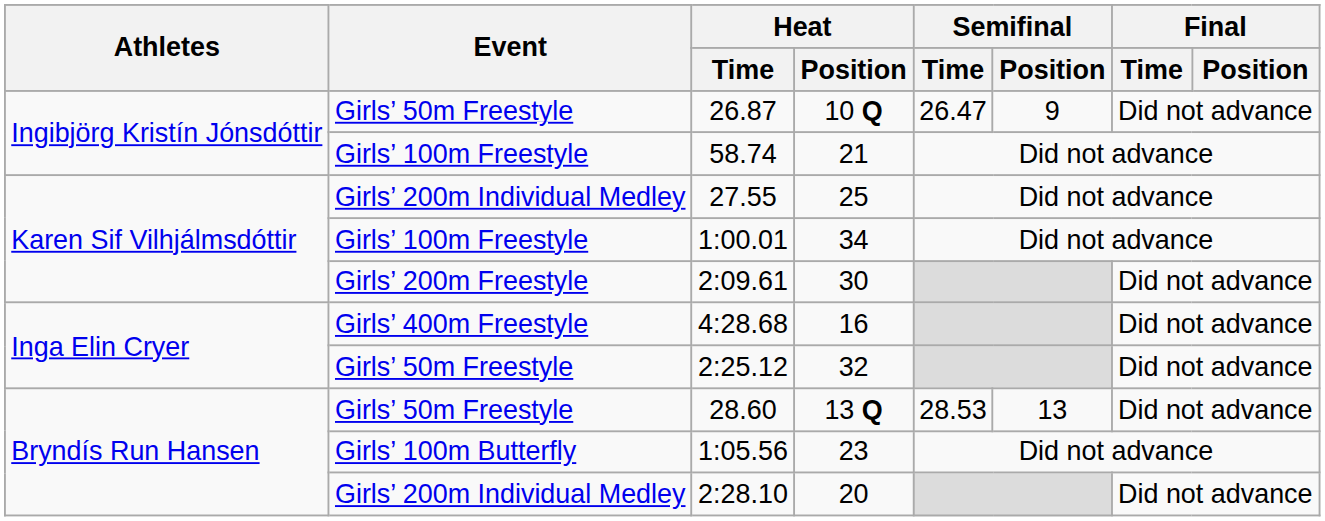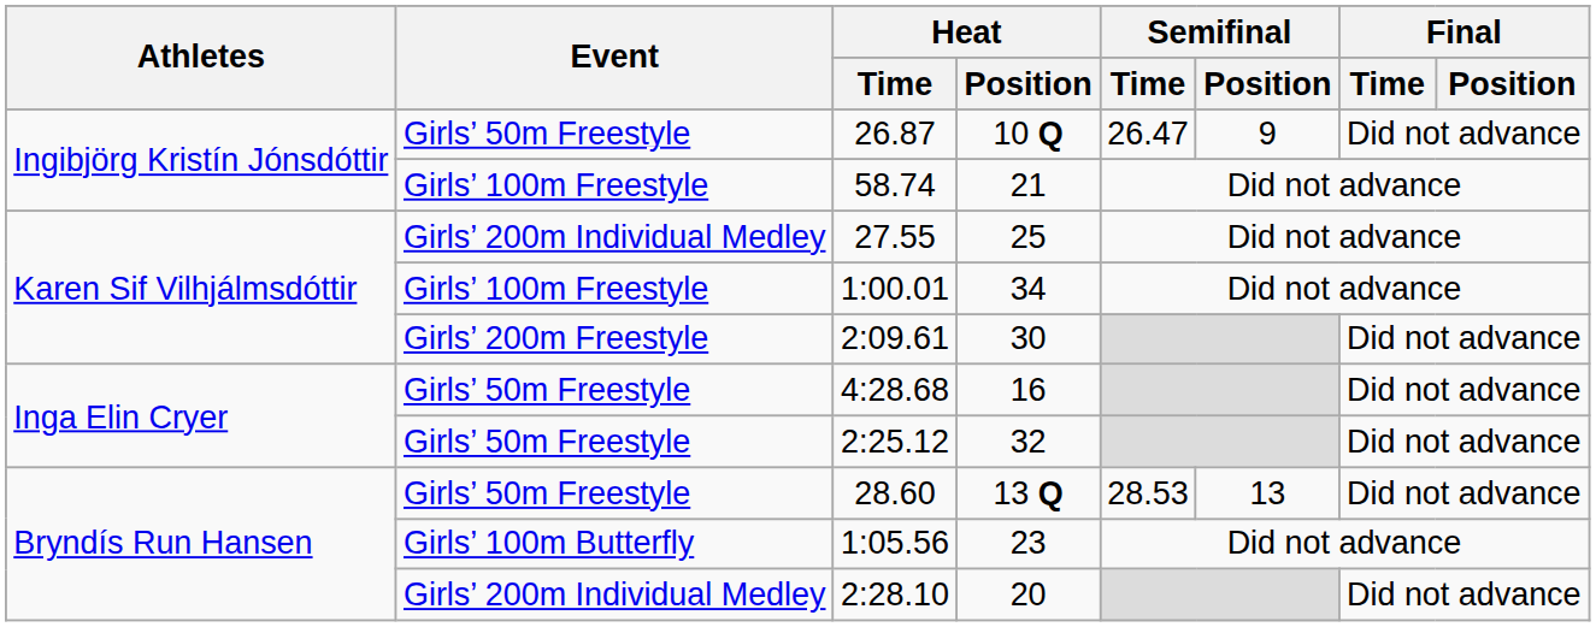4:28.68 | Event: Girls’ 400m Freestyle -> Girls’ 50m Freestyle
